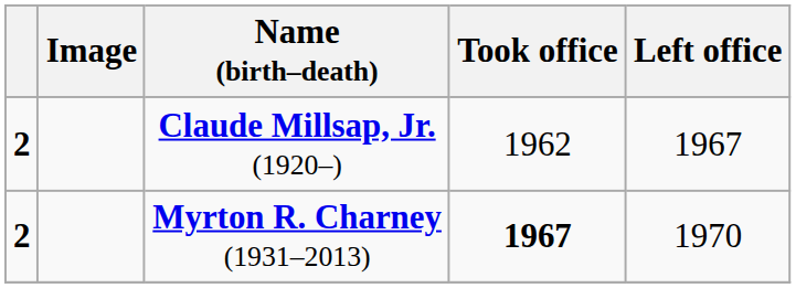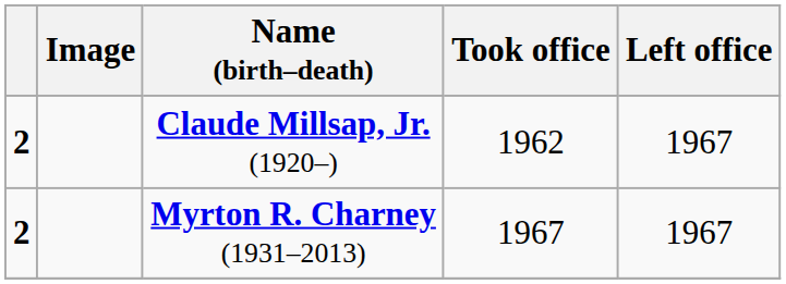Myrton R. Charney (1931–2013) | Took office: bold -> normal
Myrton R. Charney (1931–2013) | Left office: 1970 -> 1967
